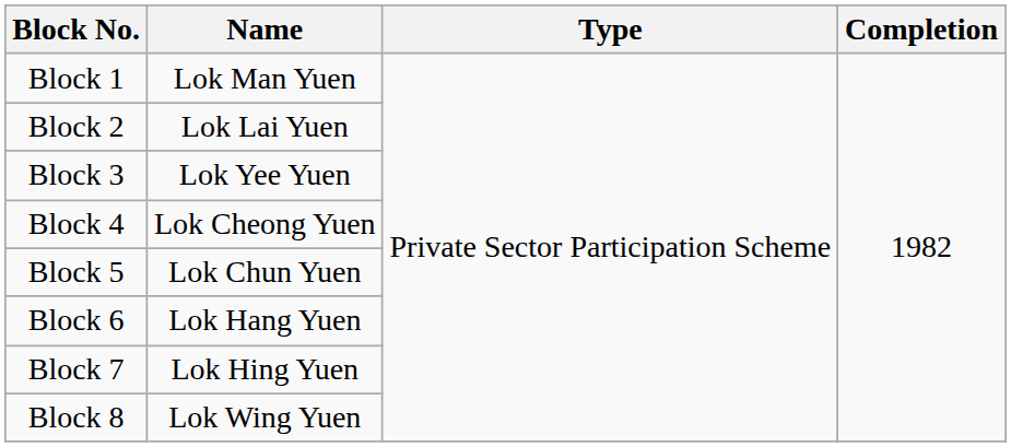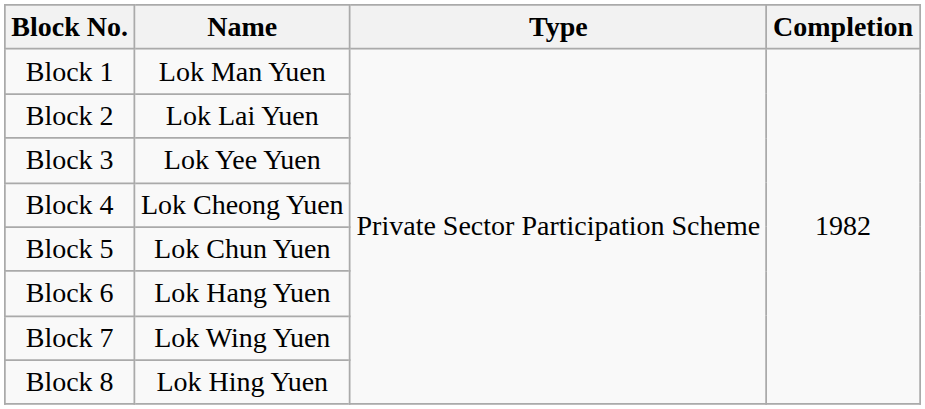Block 7 | Name: Lok Hing Yuen -> Lok Wing Yuen
Block 8 | Name: Lok Wing Yuen -> Lok Hing Yuen
